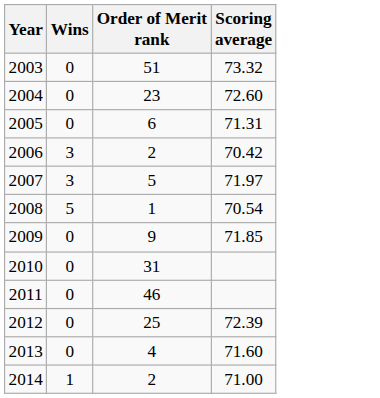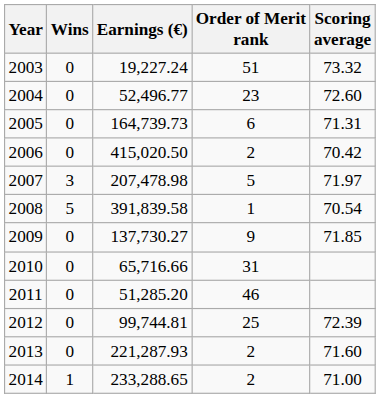+ column: Earnings (€) | 19,227.24 | 52,496.77 | 164,739.73 | 415,020.50 | 207,478.98 | 391,839.58 | 137,730.27 | 65,716.66 | 51,285.20 | 99,744.81 | 221,287.93 | 233,288.65
2006 | Wins: 3 -> 0
2013 | Order of Merit rank: 4 -> 2
